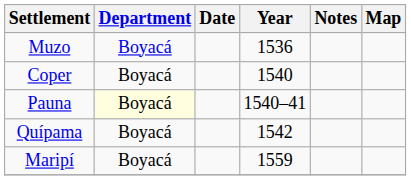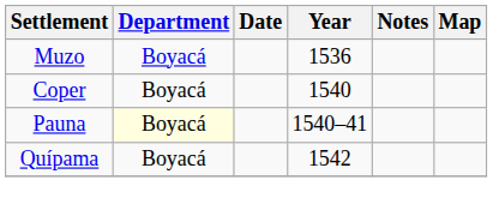- row: Maripí | Boyacá | 1559
